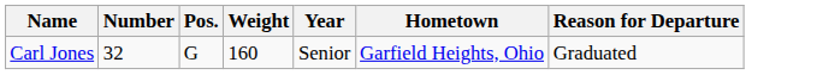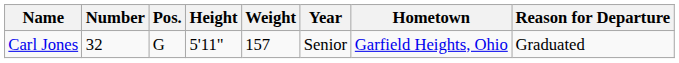+ column: Height | 5'11"
Carl Jones | Weight: 160 -> 157
